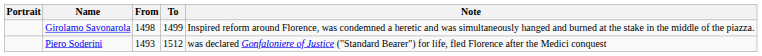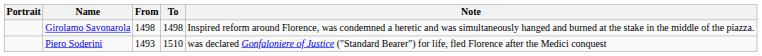Girolamo Savonarola | To: 1499 -> 1498
Piero Soderini | To: 1512 -> 1510
